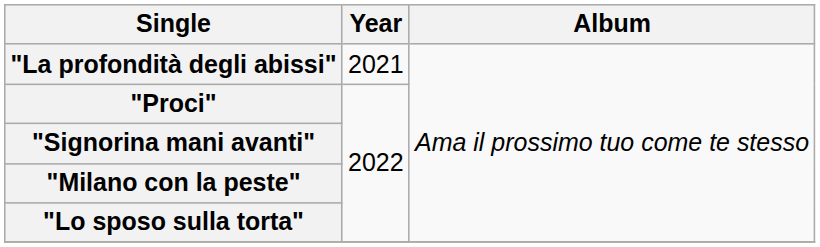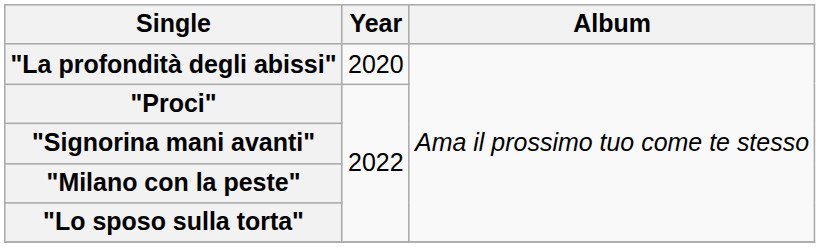"La profondità degli abissi" | Year: 2021 -> 2020
